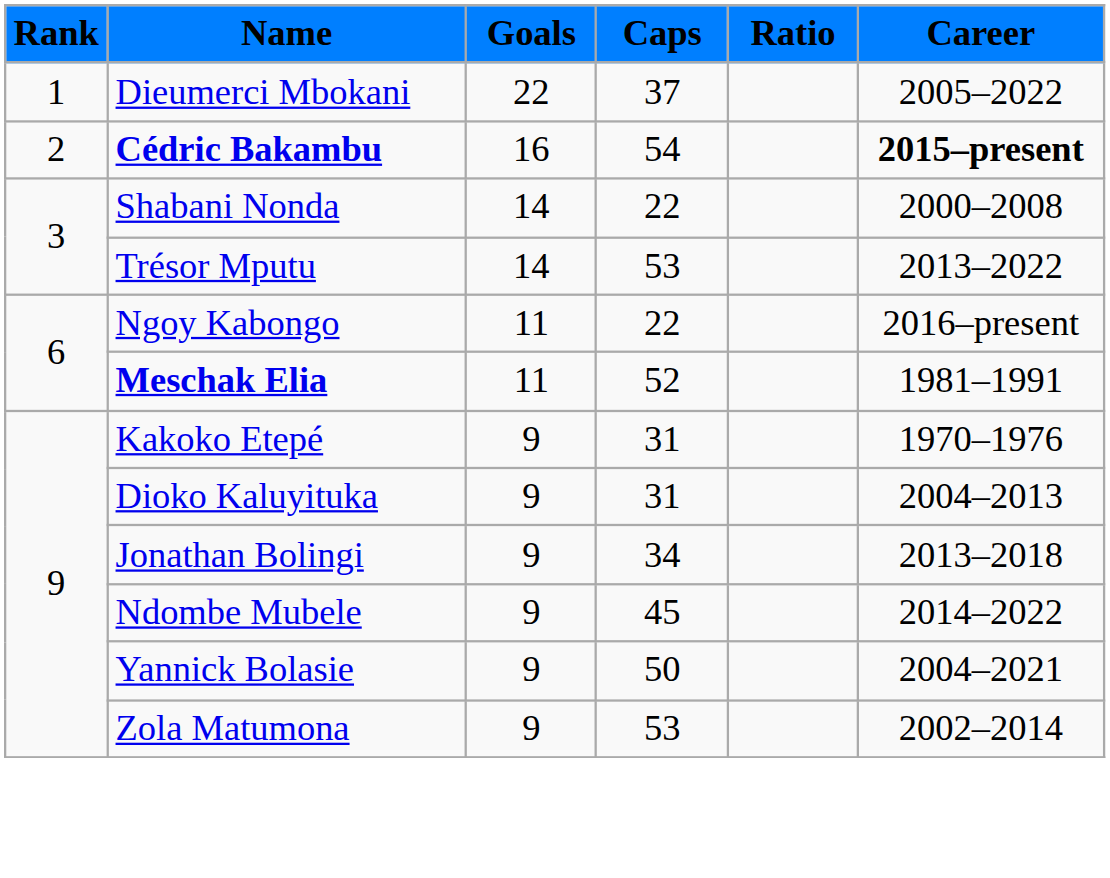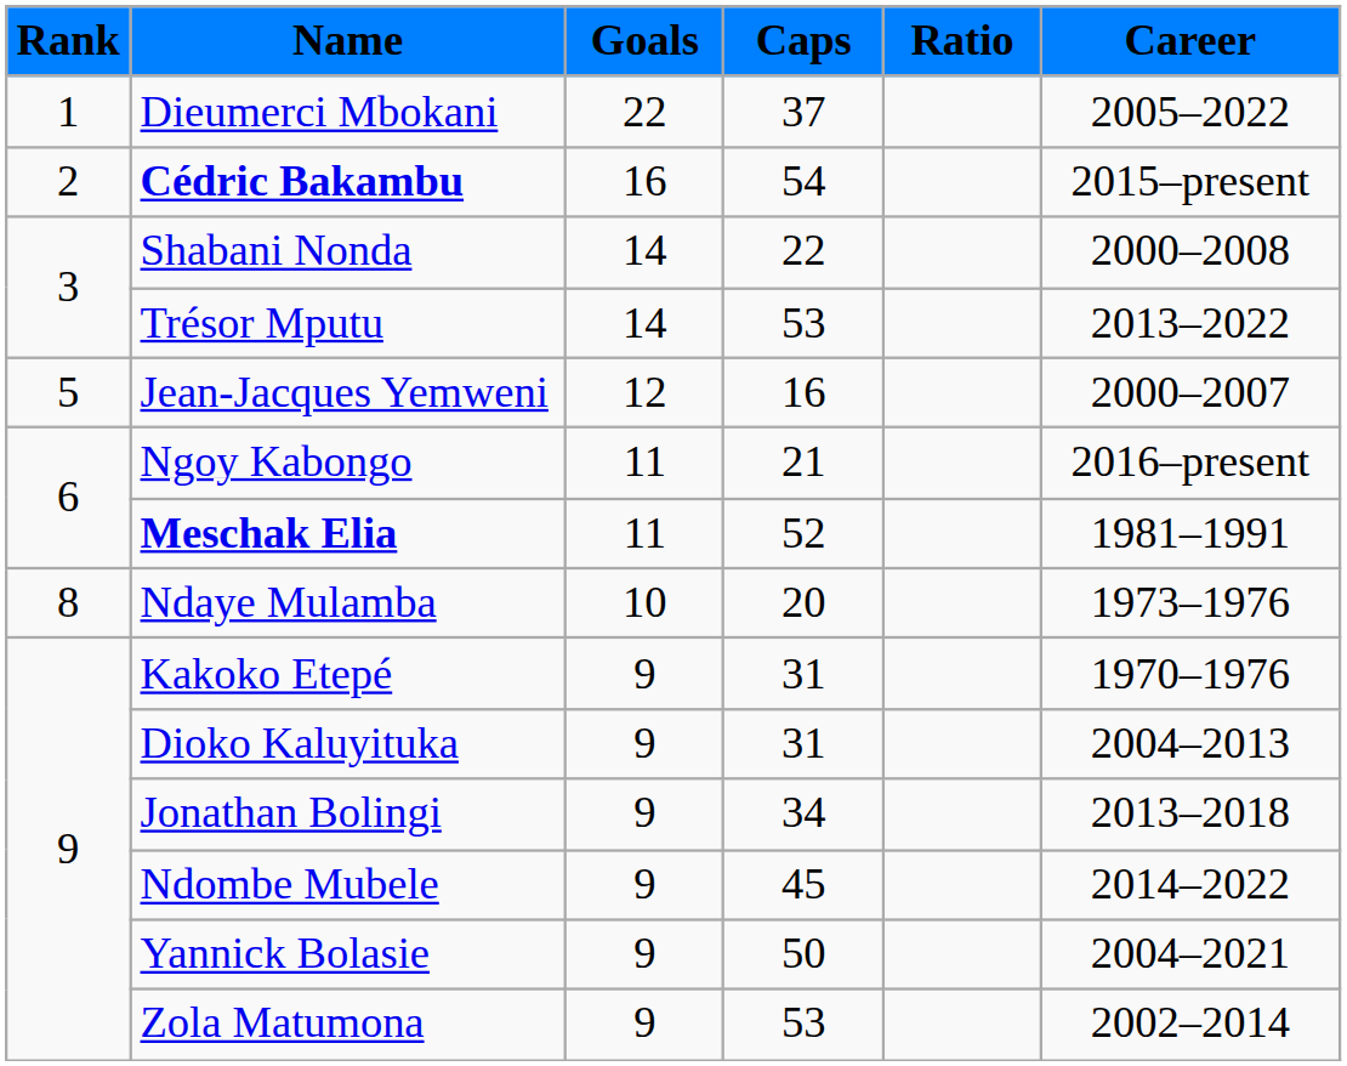Cédric Bakambu | Career: bold -> normal
+ row: 5 | Jean-Jacques Yemweni | 12 | 16 | 2000–2007
Ngoy Kabongo | Caps: 22 -> 21
+ row: 8 | Ndaye Mulamba | 10 | 20 | 1973–1976
